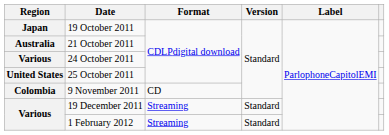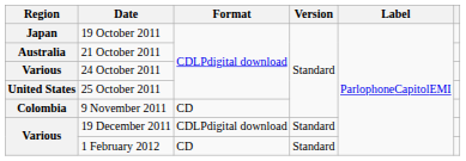19 December 2011 | Format: Streaming -> CDLPdigital download
1 February 2012 | Format: Streaming -> CD
